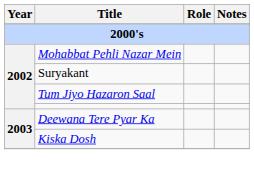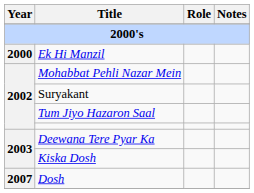+ row: 2000 | Ek Hi Manzil
+ row: 2007 | Dosh
